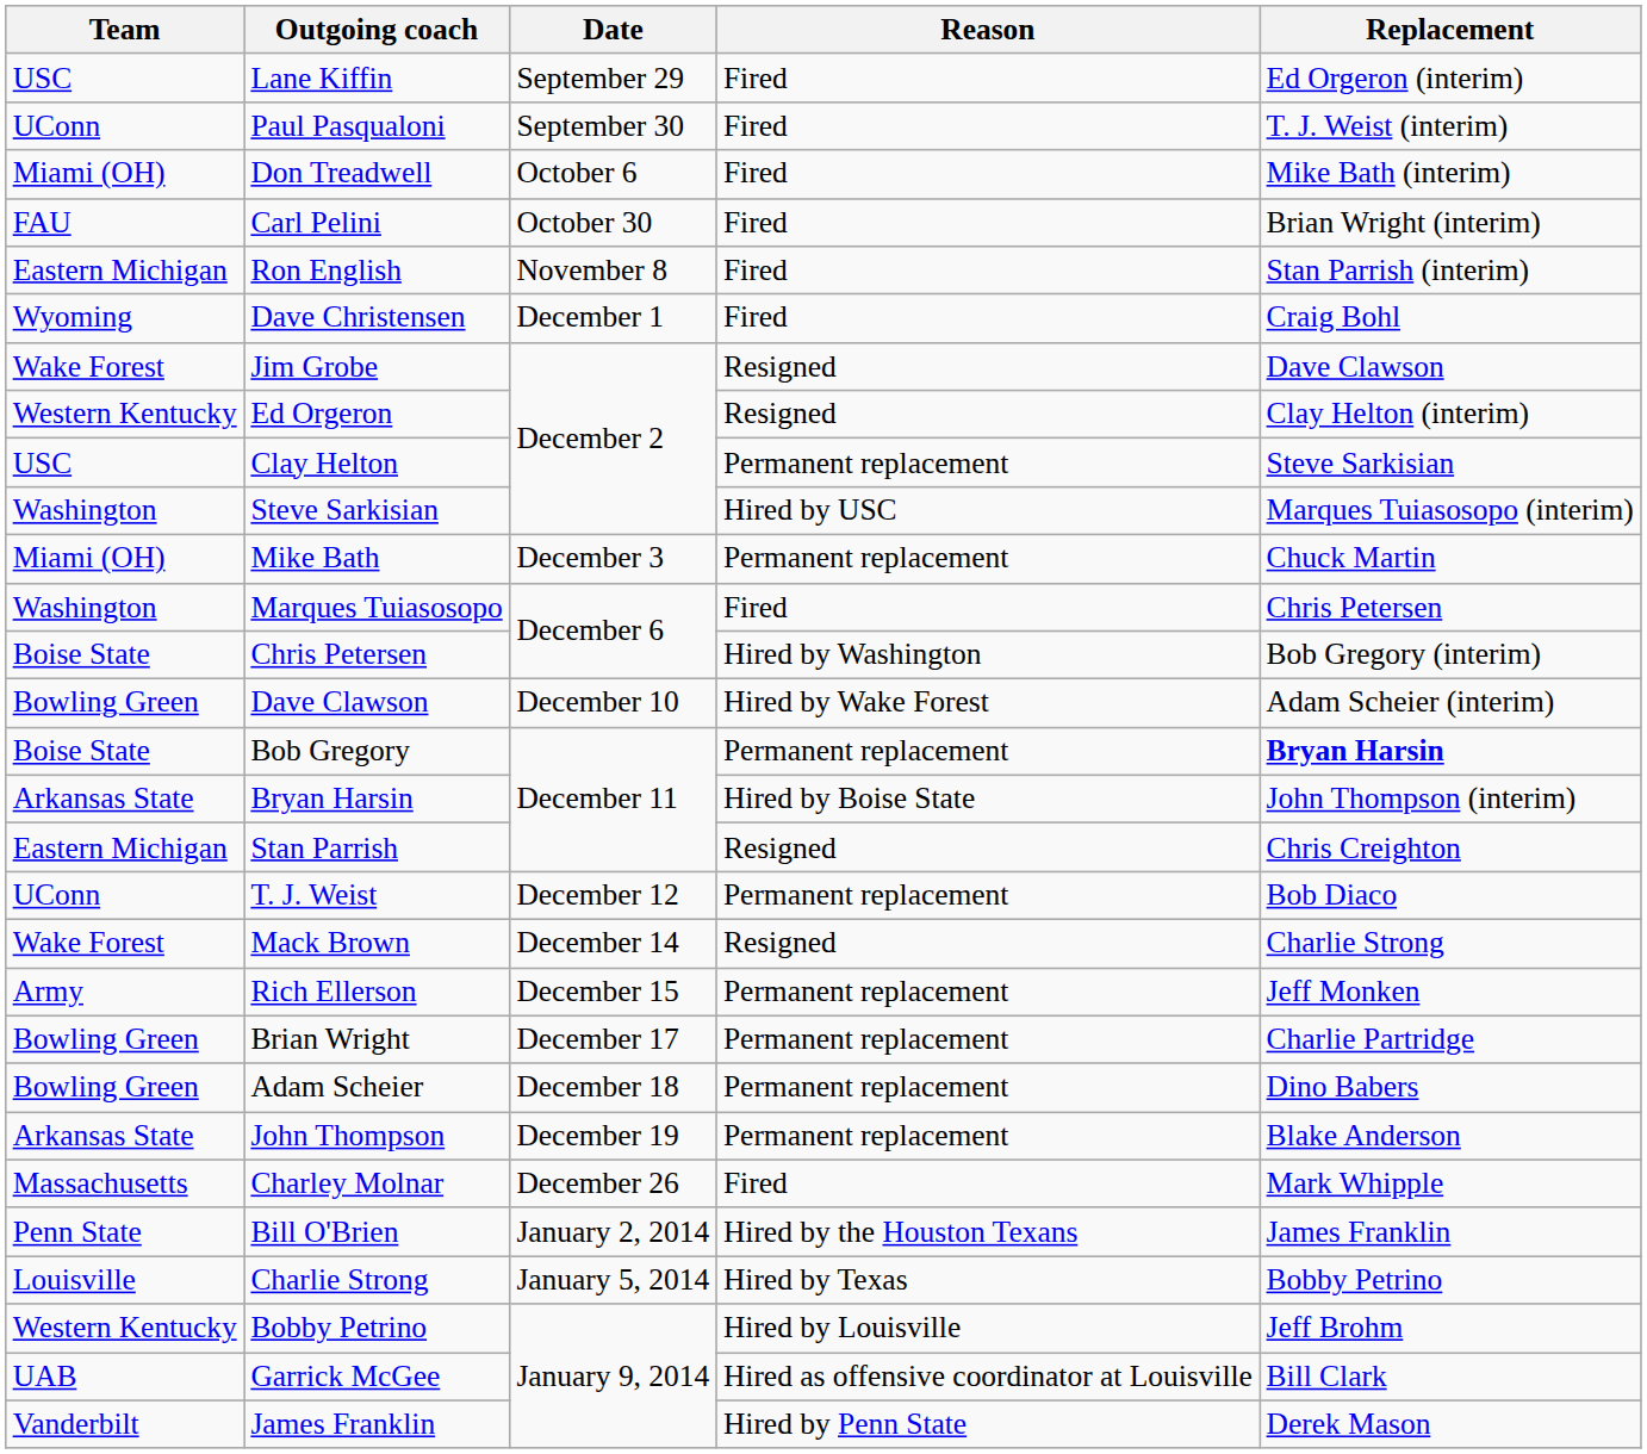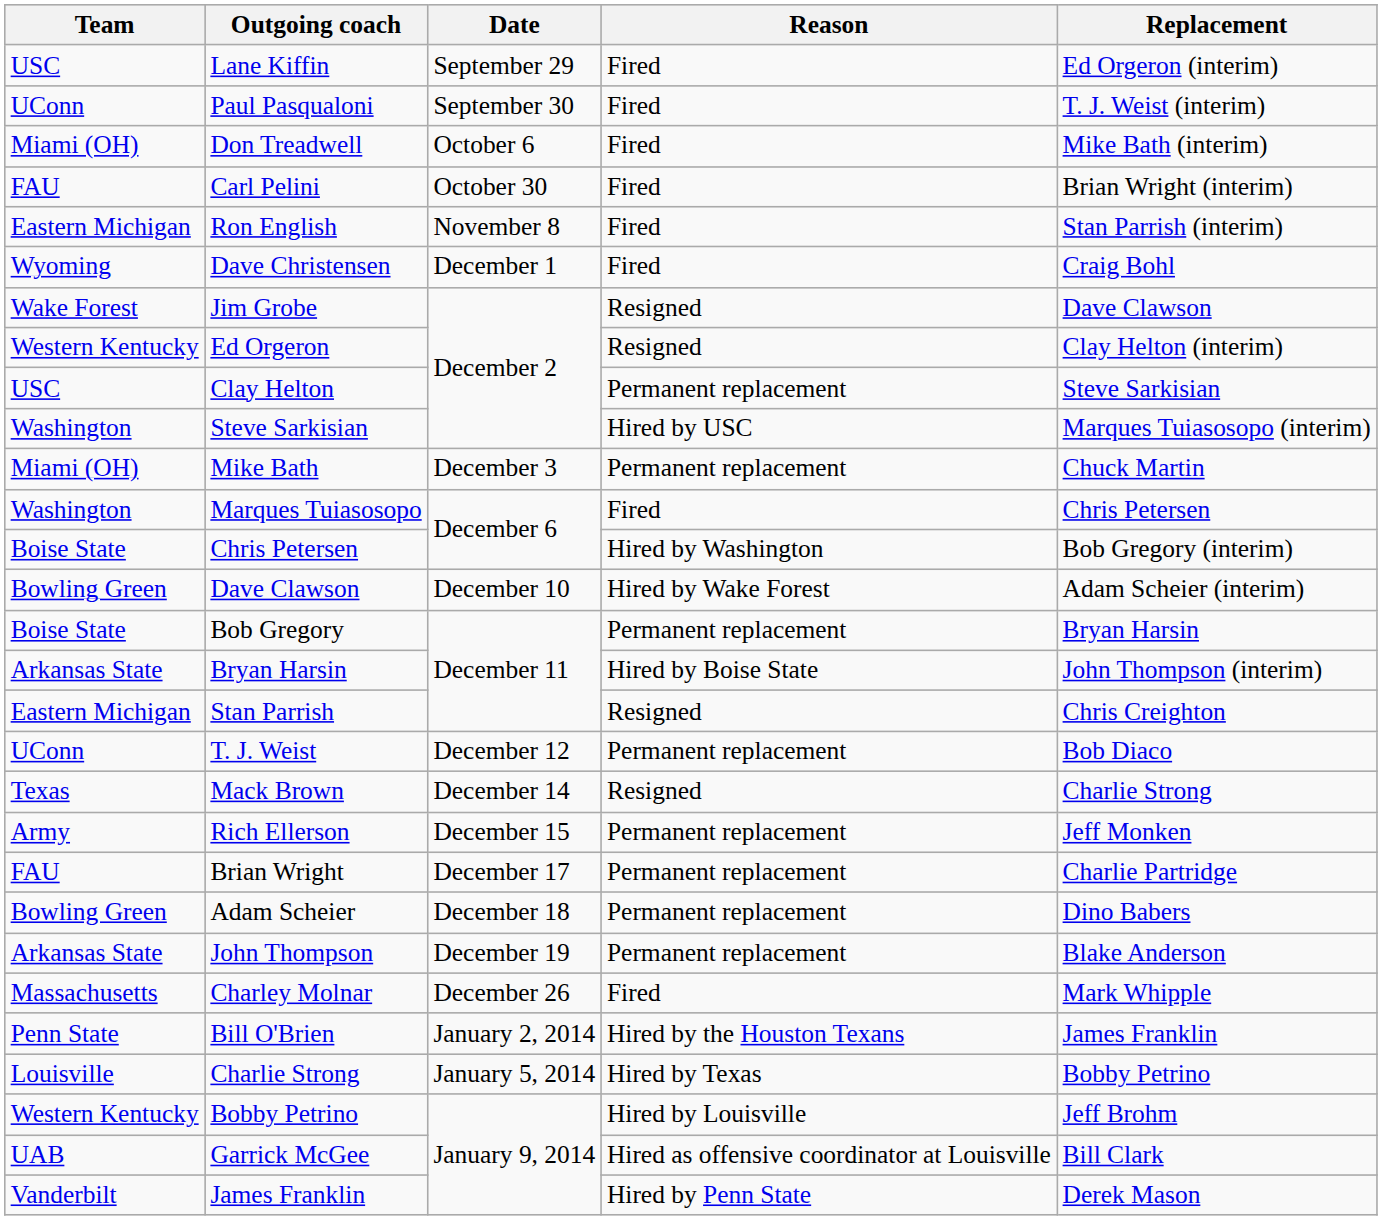Bob Gregory | Replacement: bold -> normal
Mack Brown | Team: Wake Forest -> Texas
Brian Wright | Team: Bowling Green -> FAU
